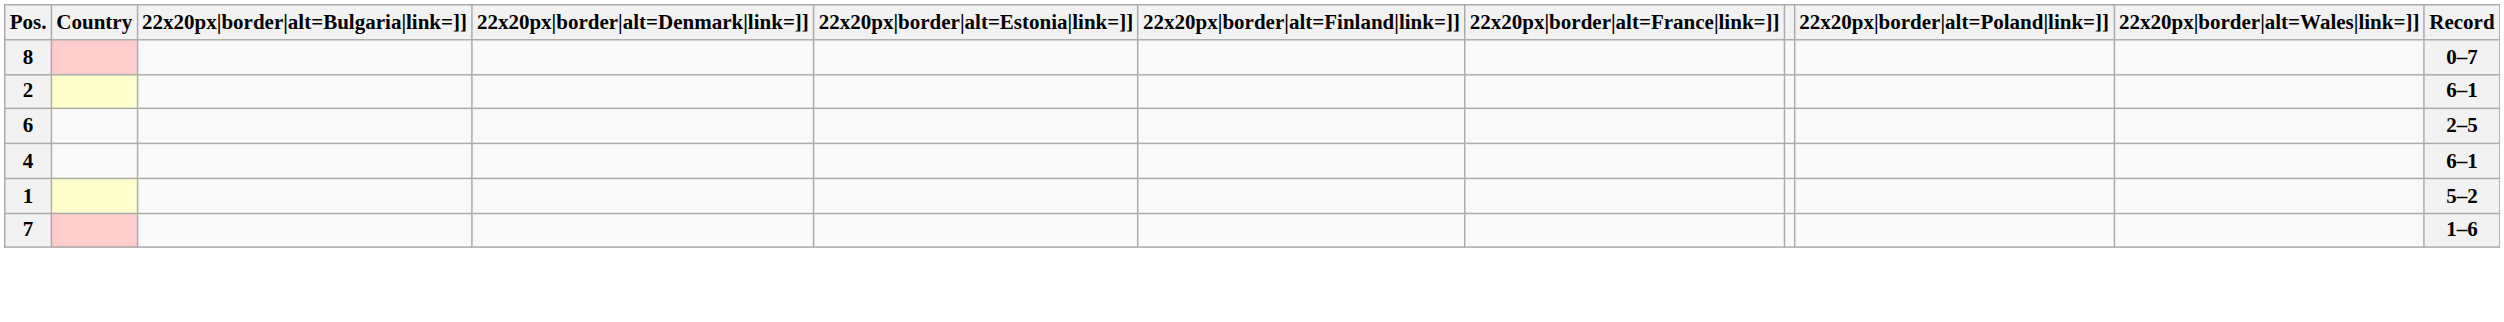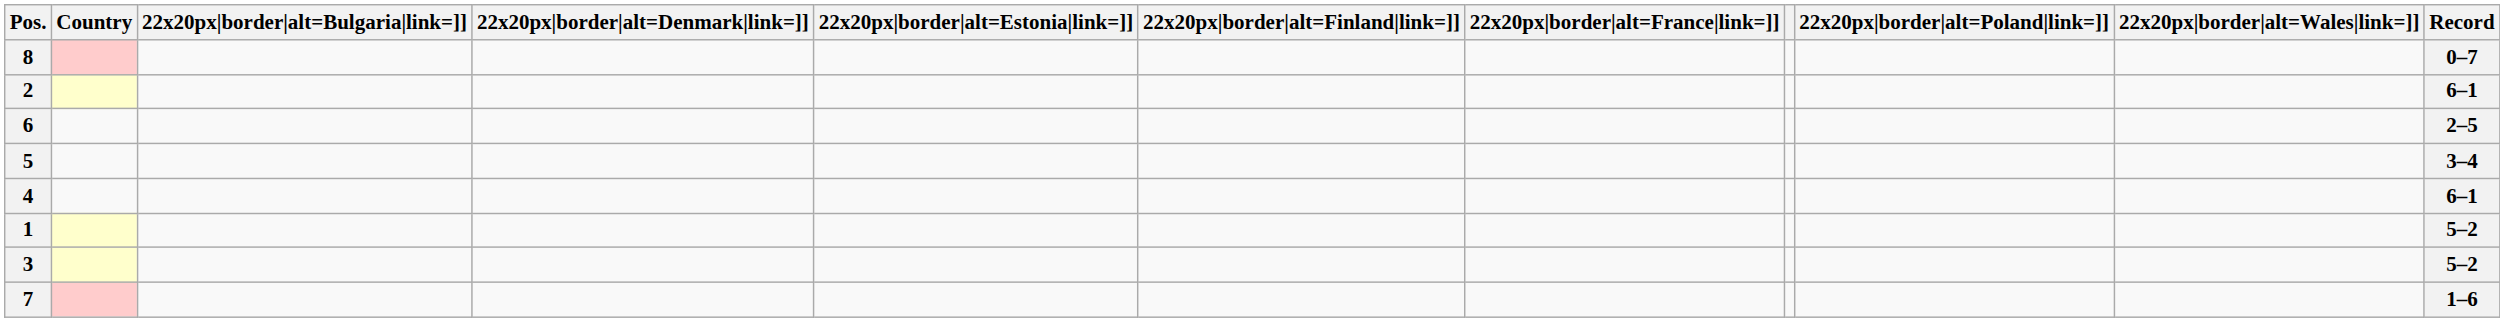+ row: 5 | 3–4
+ row: 3 | 5–2
